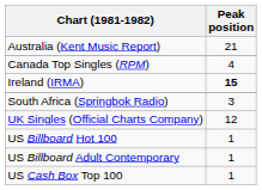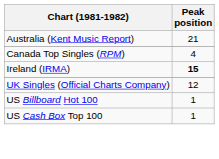- row: South Africa (Springbok Radio) | 3
- row: US Billboard Adult Contemporary | 1
